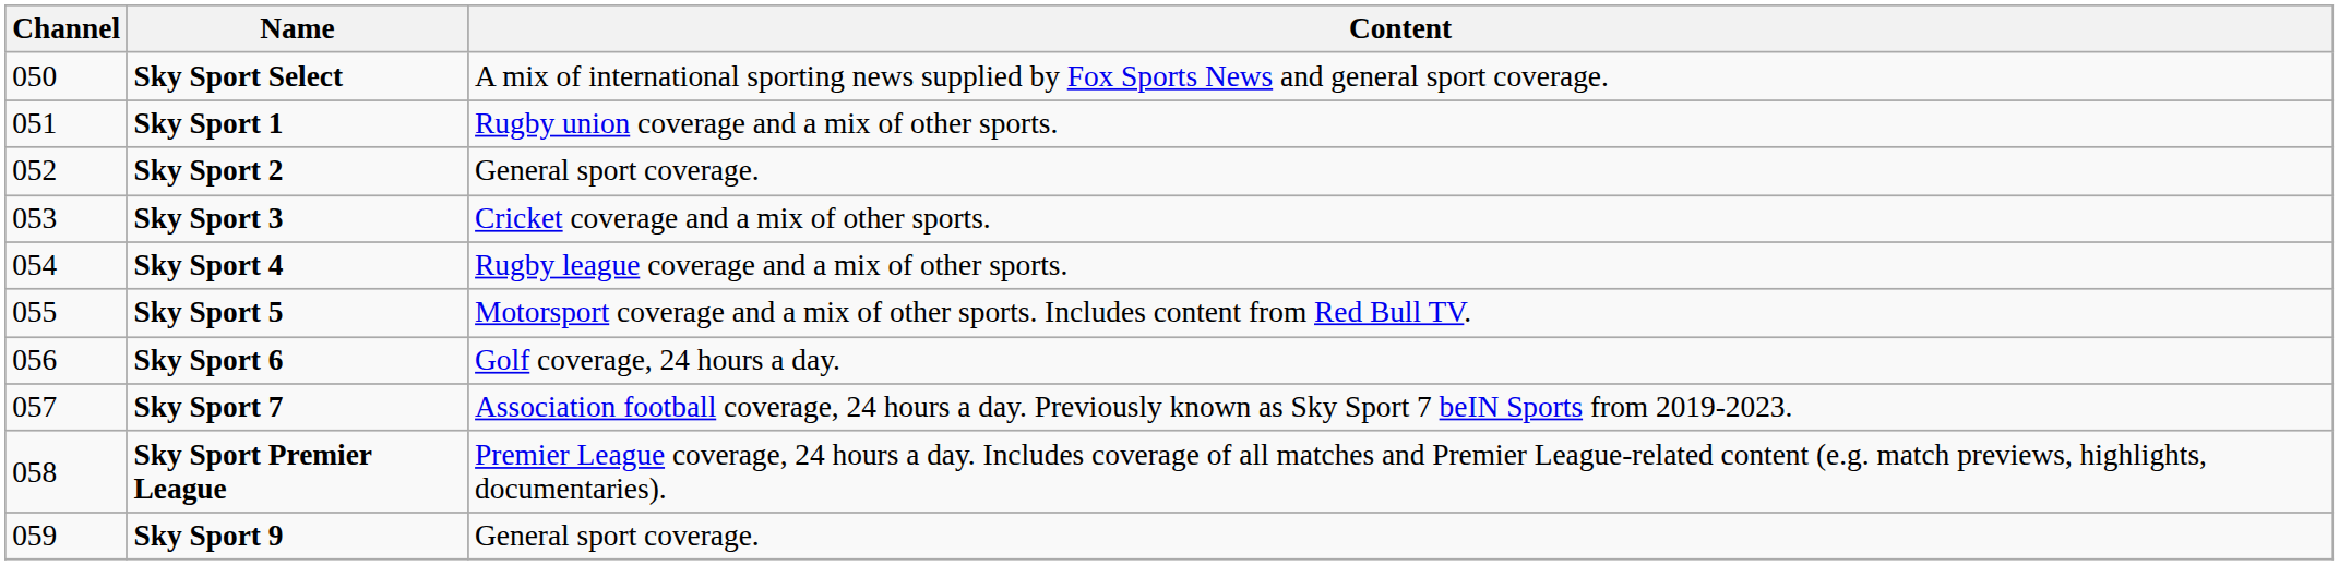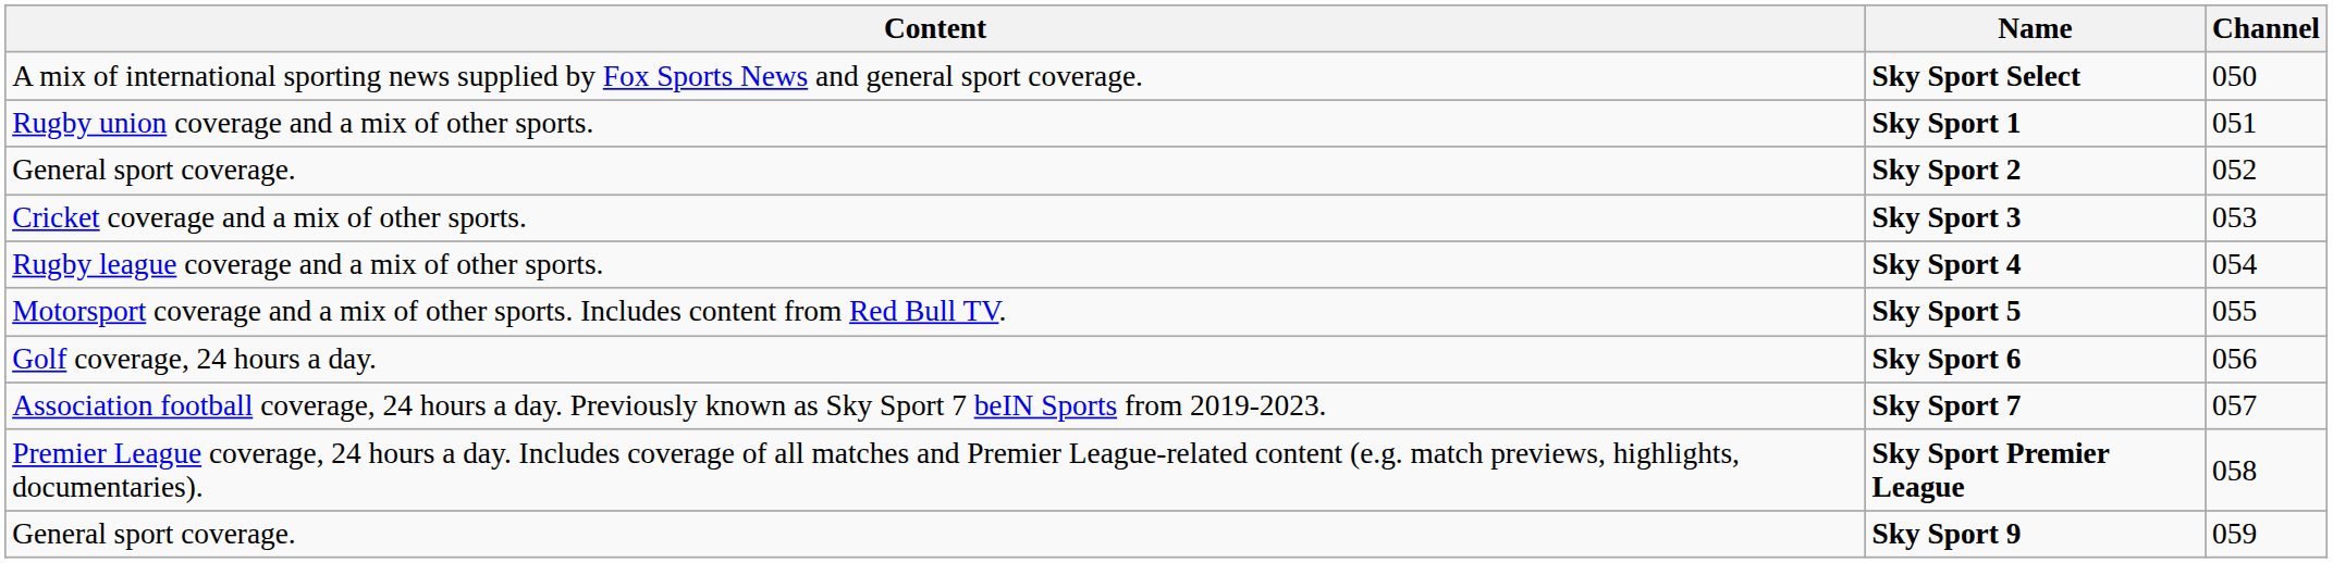columns swapped: Channel <-> Content
